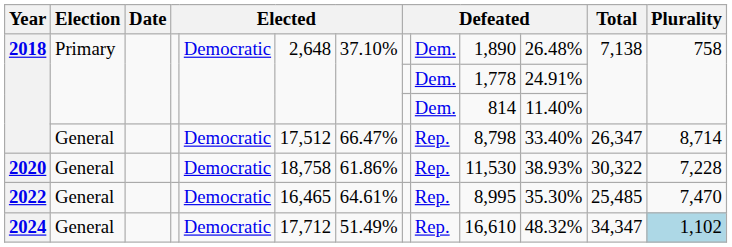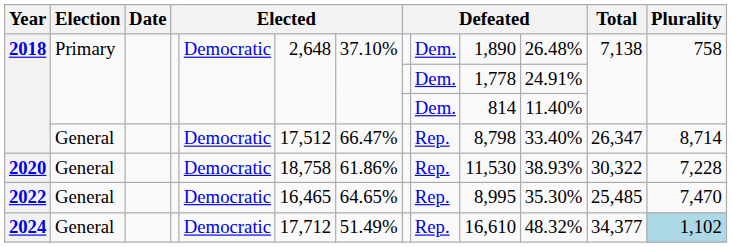2022 | column 7: 64.61% -> 64.65%
2024 | Total: 34,347 -> 34,377
